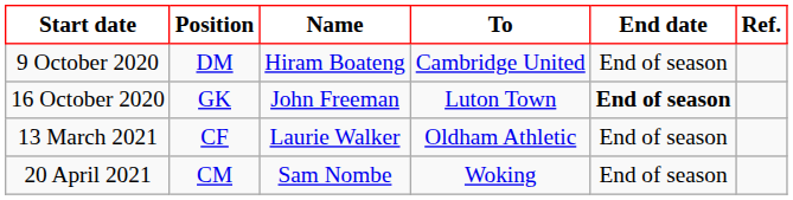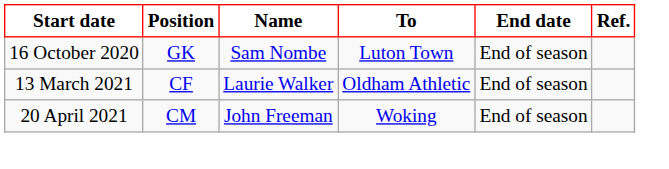- row: 9 October 2020 | DM | Hiram Boateng | Cambridge United | End of season
16 October 2020 | Name: John Freeman -> Sam Nombe
16 October 2020 | End date: bold -> normal
20 April 2021 | Name: Sam Nombe -> John Freeman
